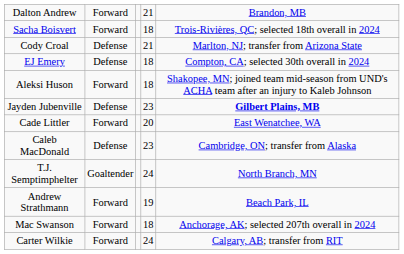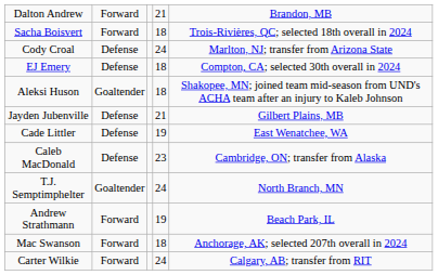Cody Croal | column 4: 21 -> 24
Aleksi Huson | column 2: Forward -> Goaltender
Jayden Jubenville | column 4: 23 -> 21
Jayden Jubenville | column 5: bold -> normal
Cade Littler | column 2: Forward -> Defense
Cade Littler | column 4: 20 -> 19
